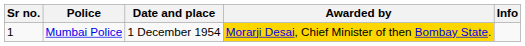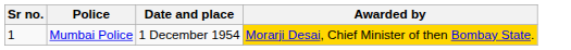- column: Info
